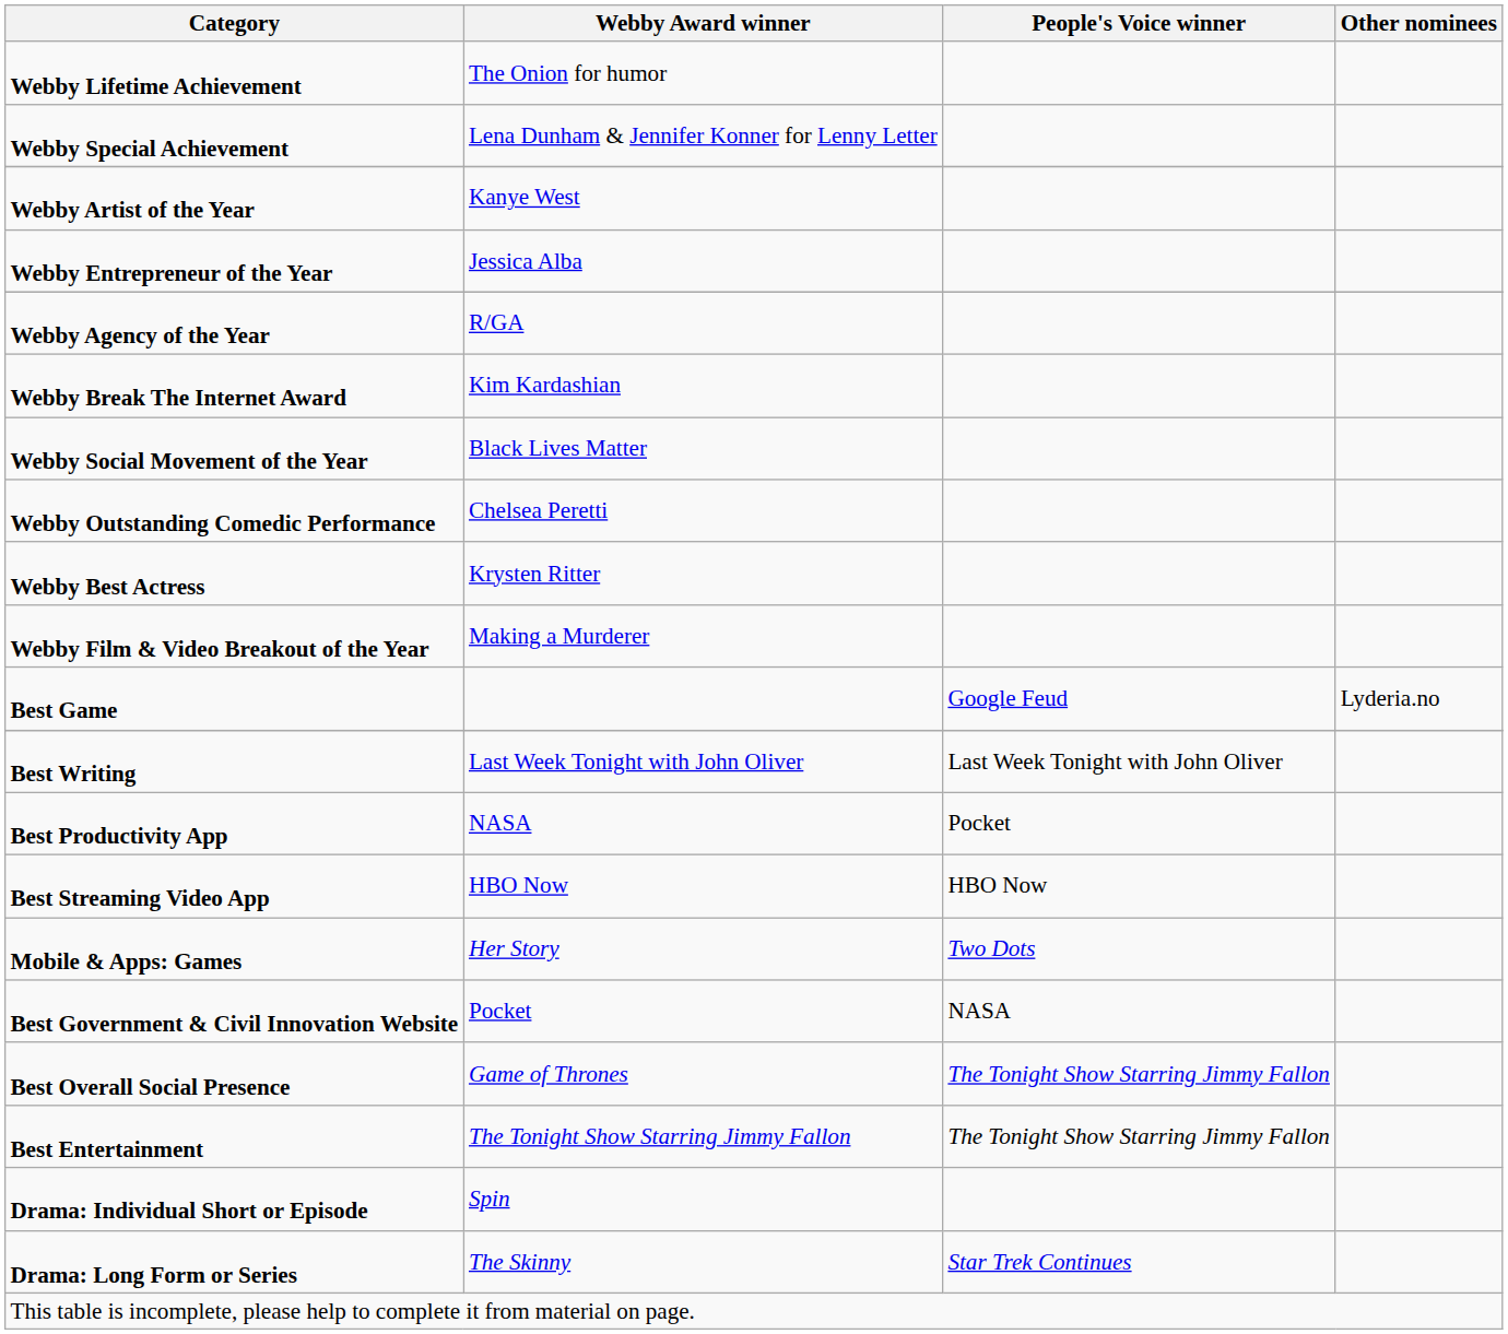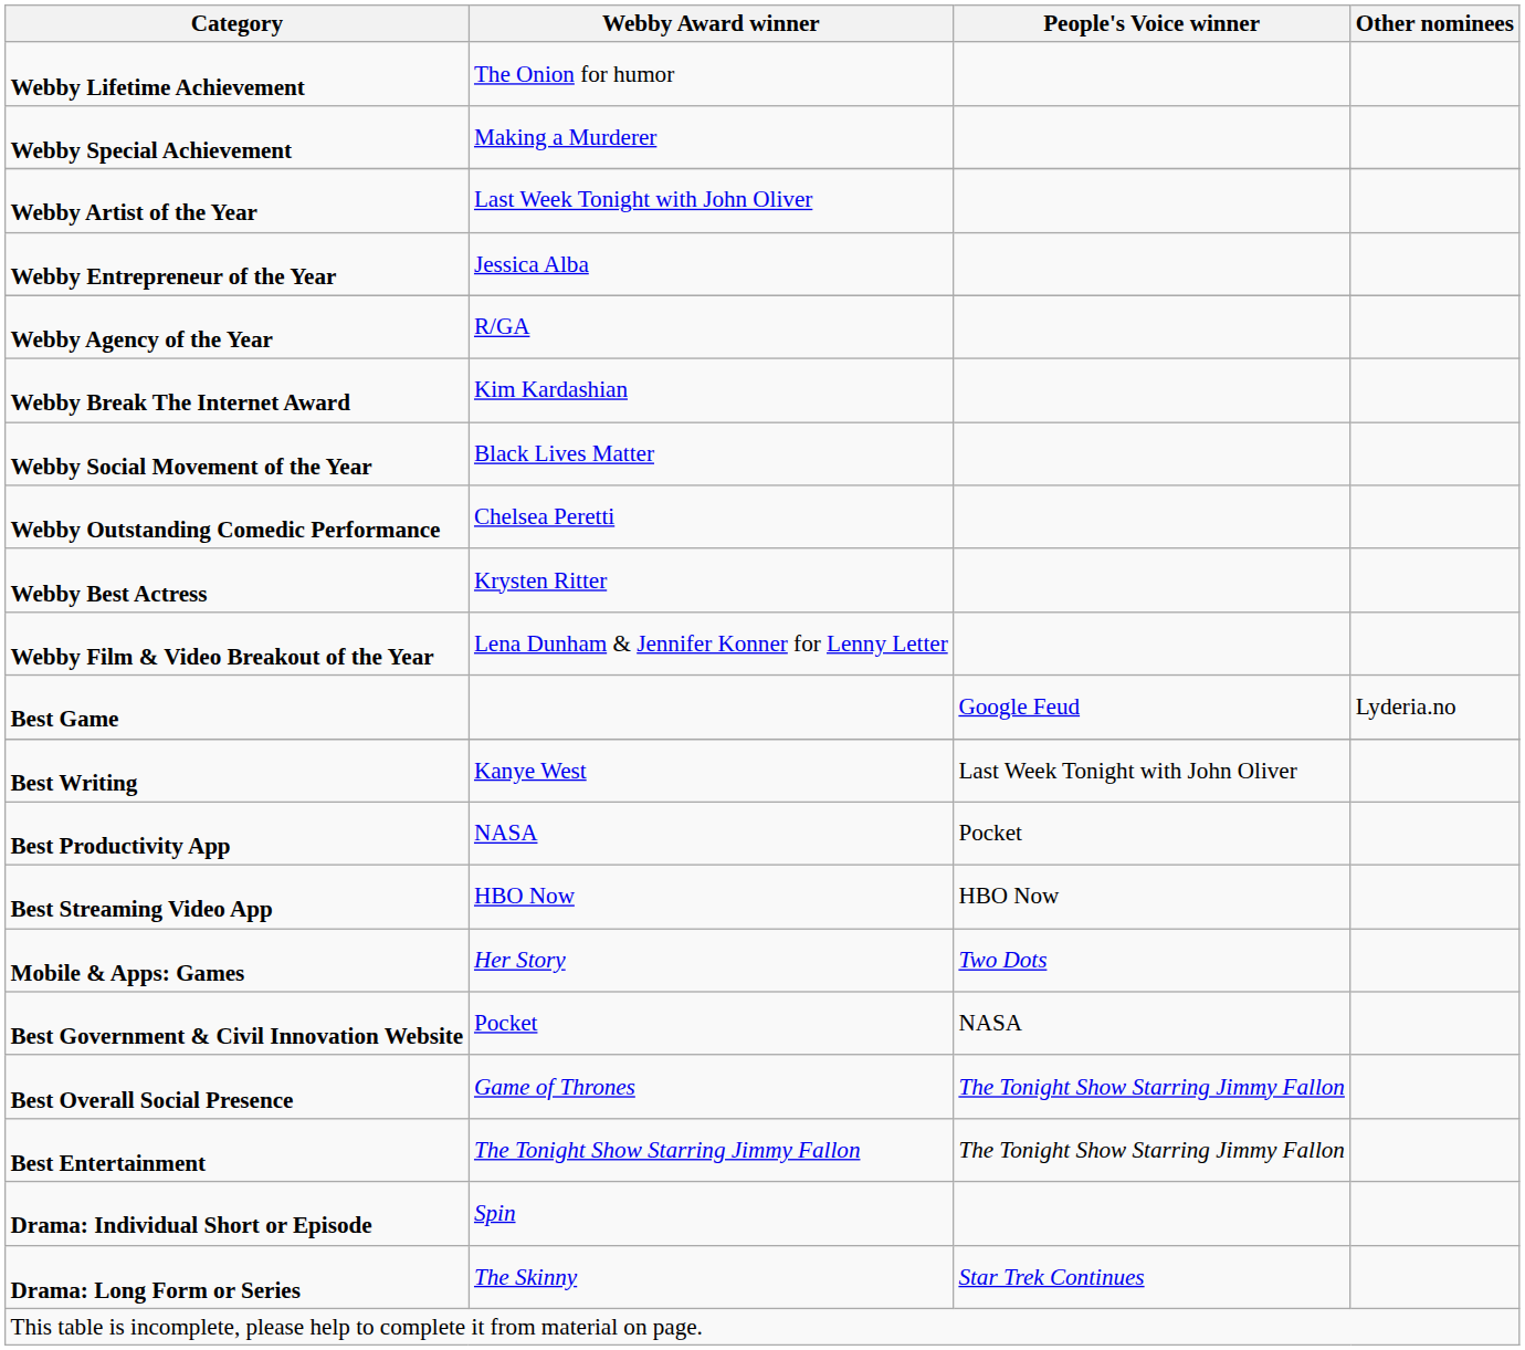Webby Special Achievement | Webby Award winner: Lena Dunham & Jennifer Konner for Lenny Letter -> Making a Murderer
Webby Artist of the Year | Webby Award winner: Kanye West -> Last Week Tonight with John Oliver
Webby Film & Video Breakout of the Year | Webby Award winner: Making a Murderer -> Lena Dunham & Jennifer Konner for Lenny Letter
Best Writing | Webby Award winner: Last Week Tonight with John Oliver -> Kanye West
